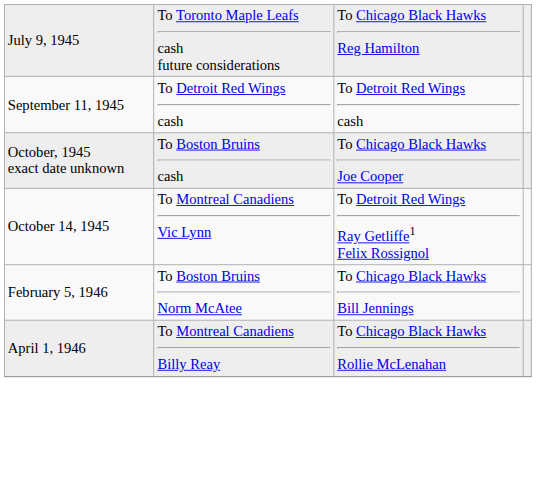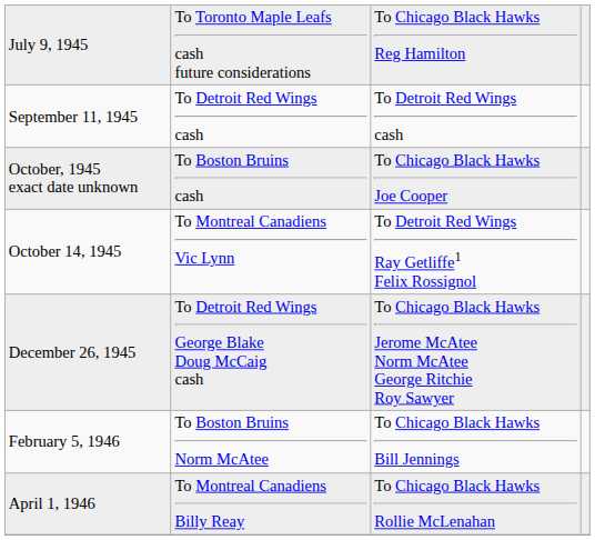+ row: December 26, 1945 | To Detroit Red Wings George Blake Doug McCaig cash | To Chicago Black Hawks Jerome McAtee Norm McAtee George Ritchie Roy Sawyer
